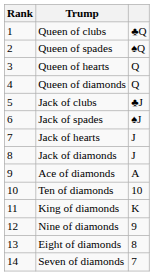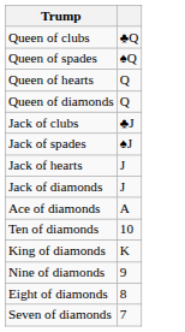- column: Rank | 1 | 2 | 3 | 4 | 5 | 6 | 7 | 8 | 9 | 10 | 11 | 12 | 13 | 14
